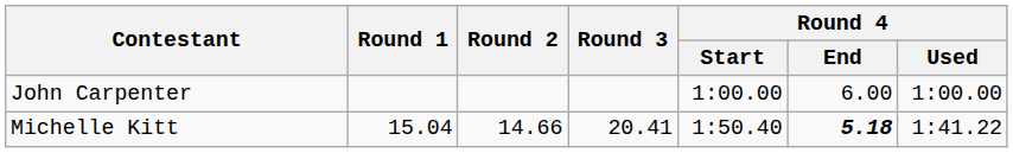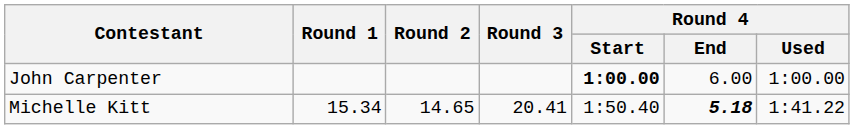John Carpenter | Round 4 / Start: normal -> bold
Michelle Kitt | Round 1: 15.04 -> 15.34
Michelle Kitt | Round 2: 14.66 -> 14.65
